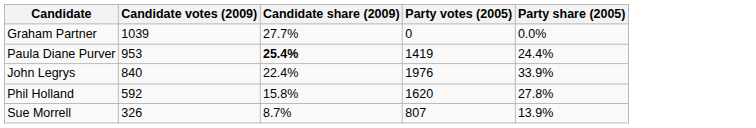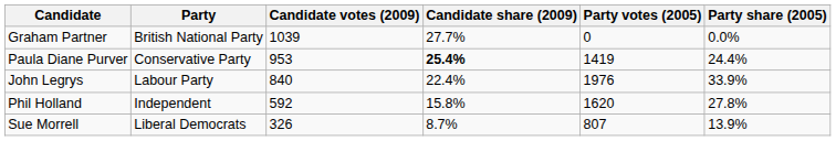+ column: Party | British National Party | Conservative Party | Labour Party | Independent | Liberal Democrats
